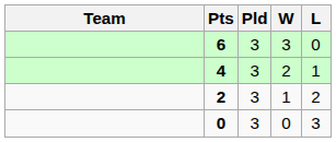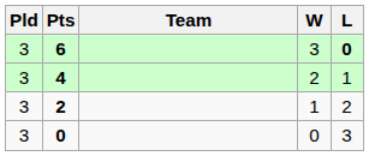columns swapped: Team <-> Pld
6 | L: normal -> bold
